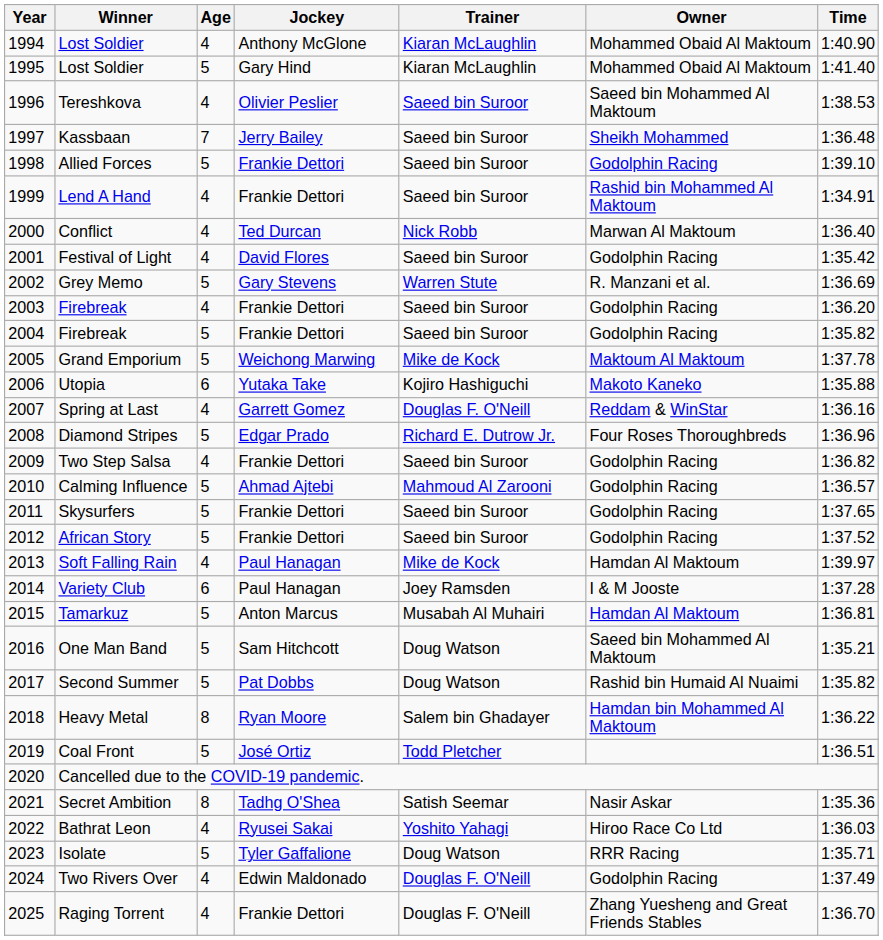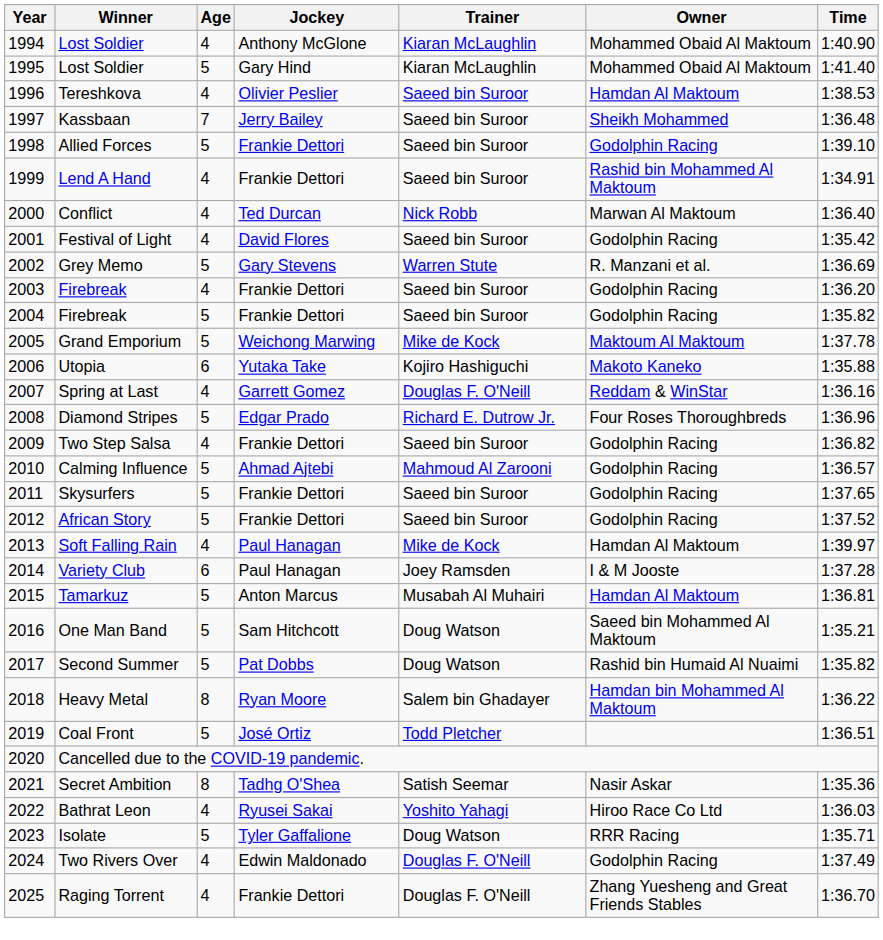Tereshkova | Owner: Saeed bin Mohammed Al Maktoum -> Hamdan Al Maktoum
